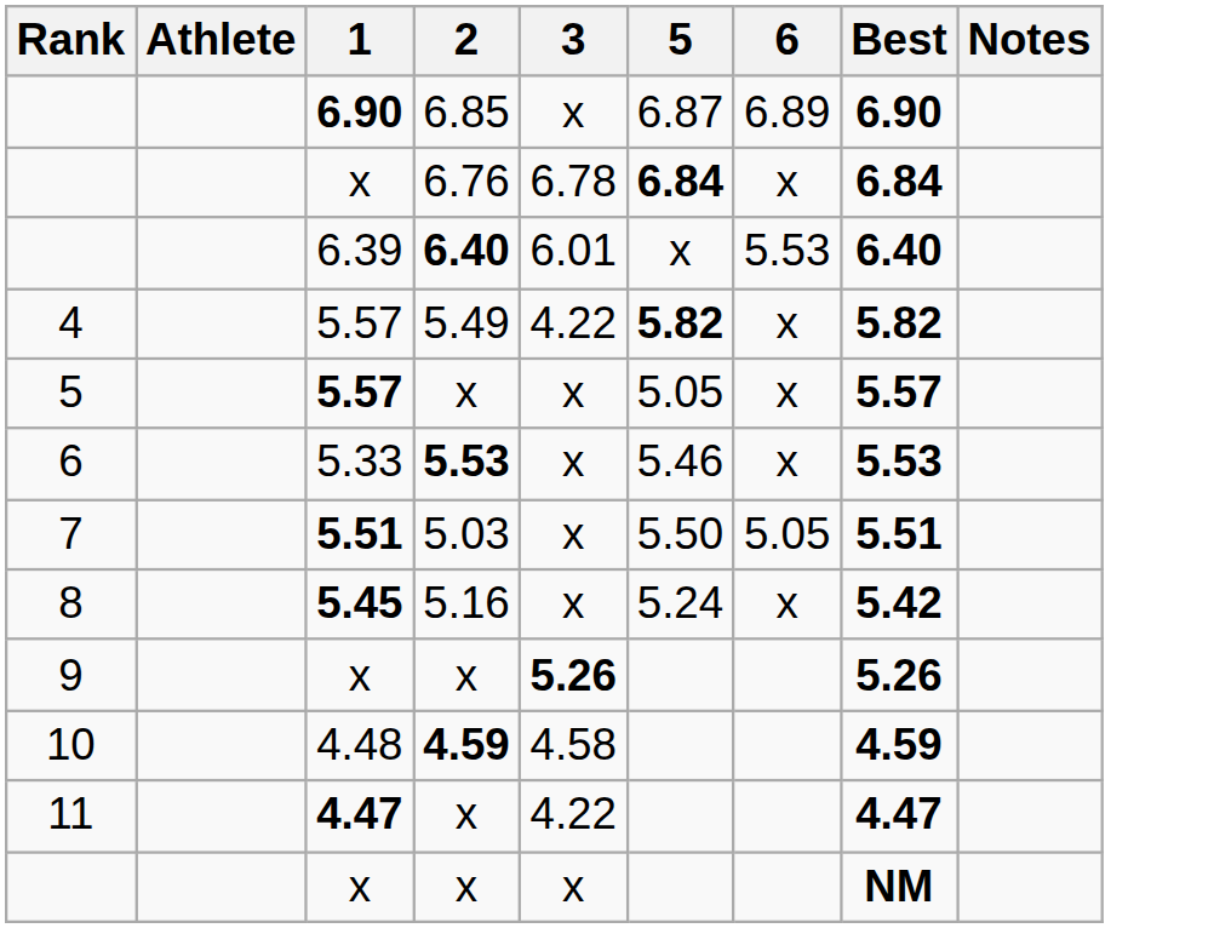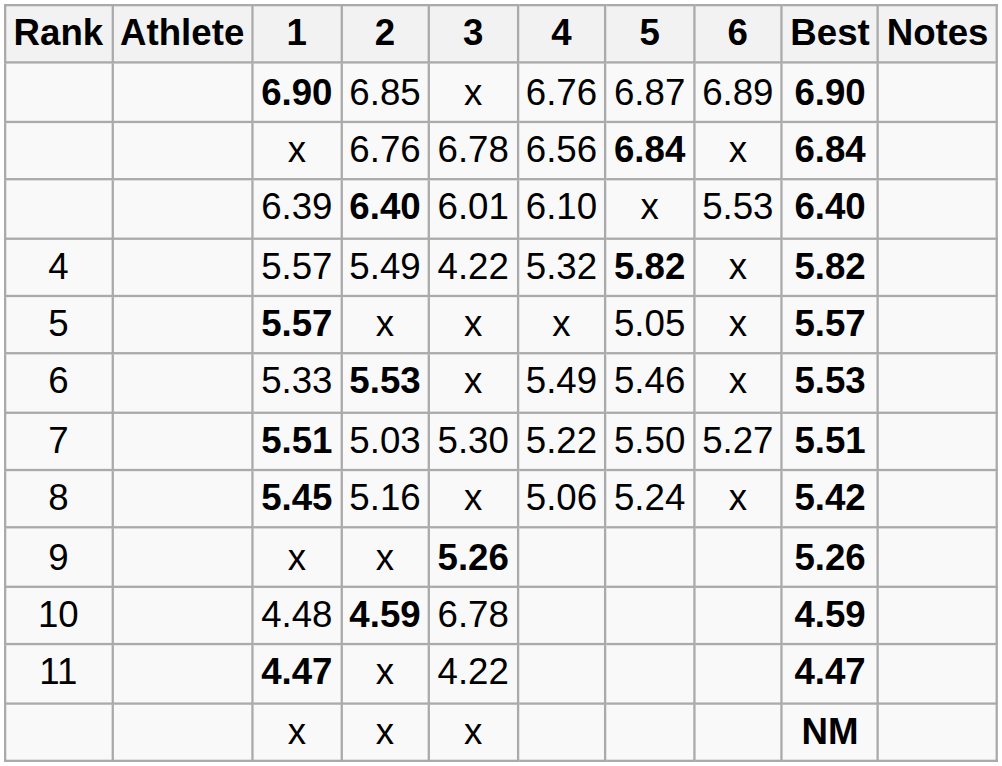+ column: 4 | 6.76 | 6.56 | 6.10 | 5.32 | x | 5.49 | 5.22 | 5.06
7 | 3: x -> 5.30
7 | 6: 5.05 -> 5.27
10 | 3: 4.58 -> 6.78
